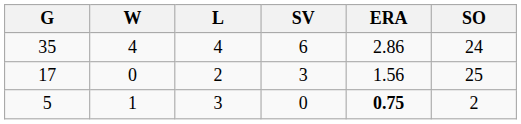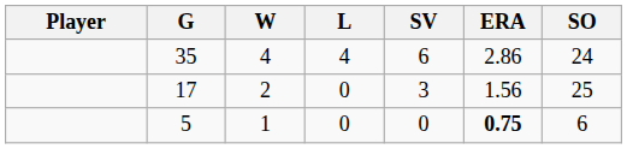+ column: Player
17 | W: 0 -> 2
17 | L: 2 -> 0
5 | L: 3 -> 0
5 | SO: 2 -> 6
